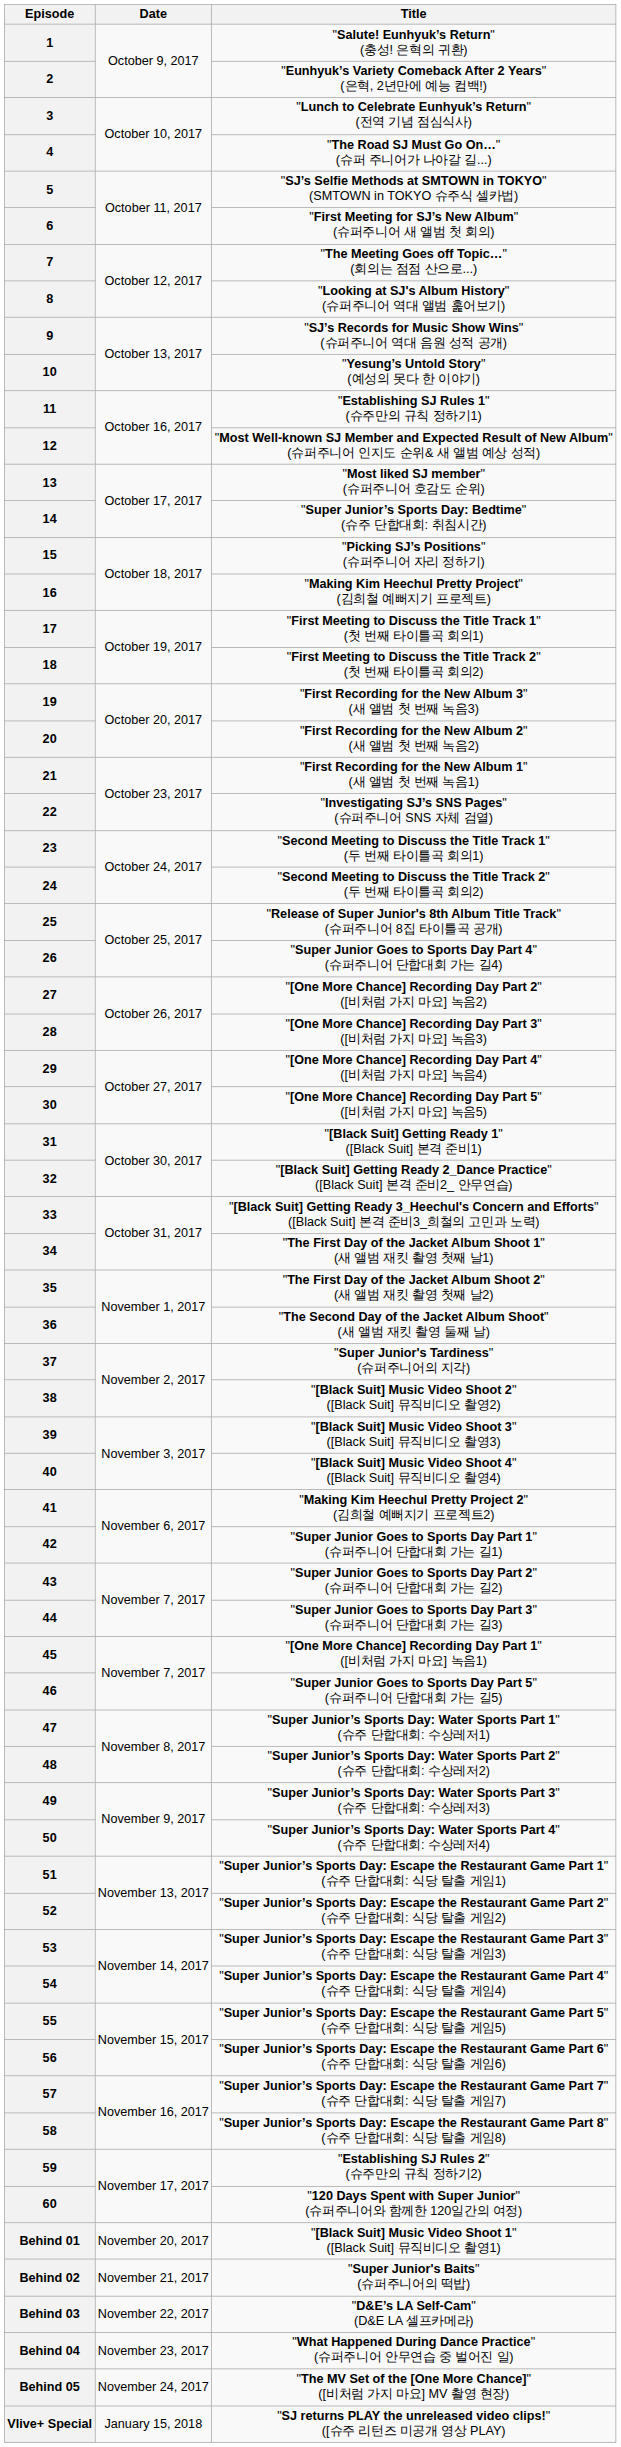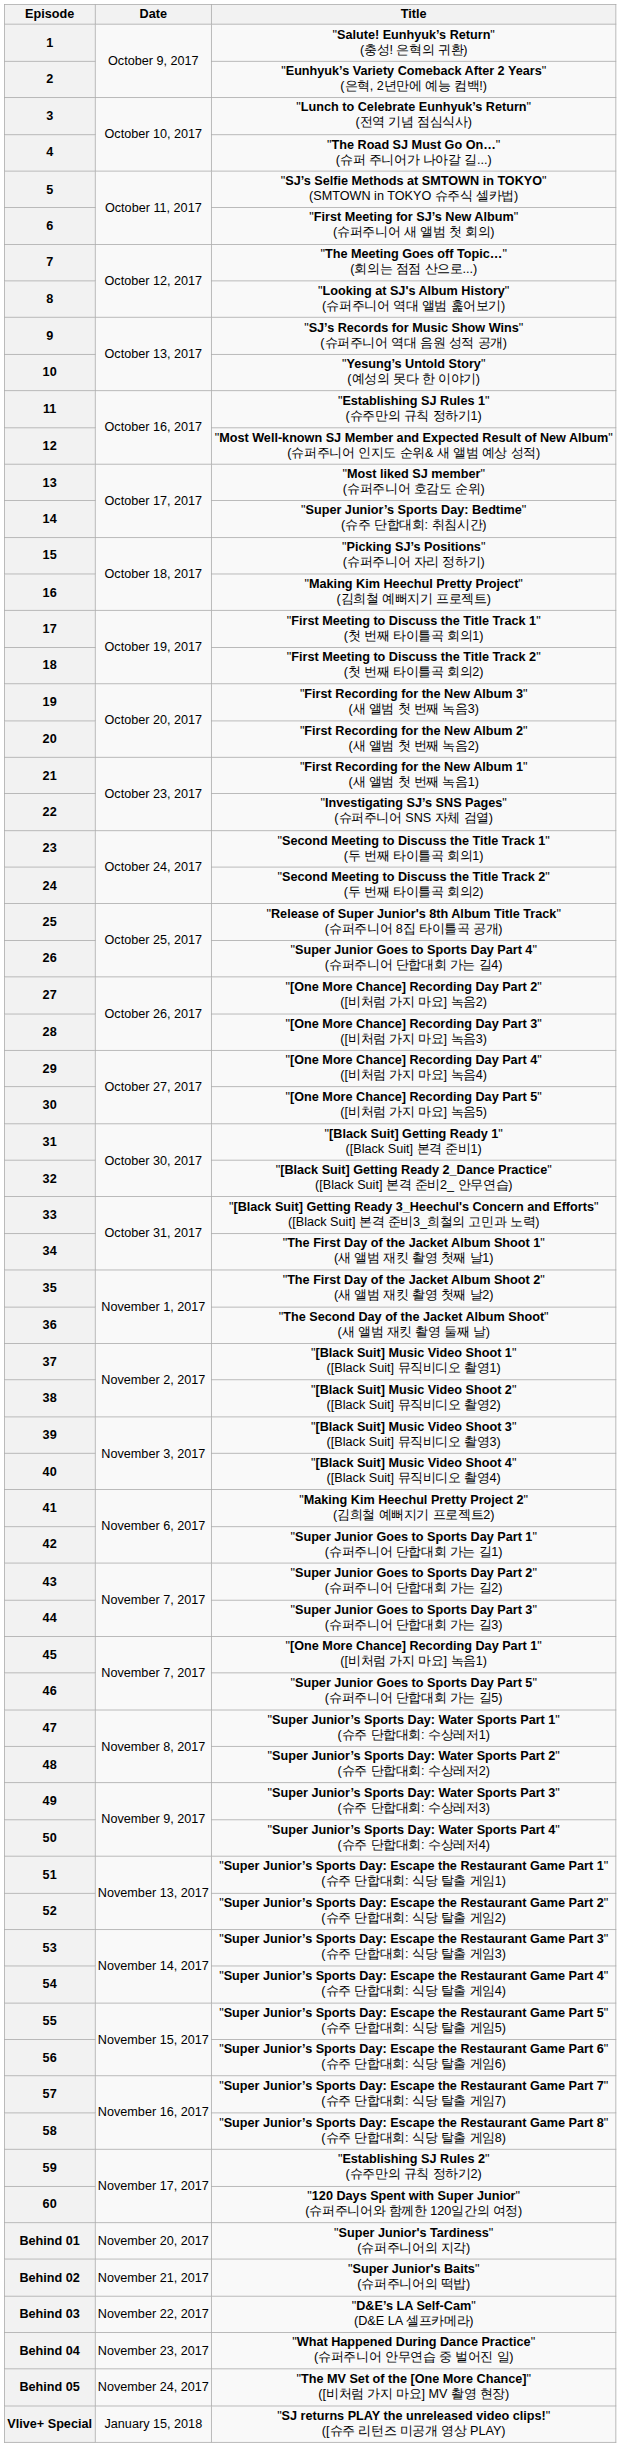37 | Title: "Super Junior's Tardiness" (슈퍼주니어의 지각) -> "[Black Suit] Music Video Shoot 1" ([Black Suit] 뮤직비디오 촬영1)
Behind 01 | Title: "[Black Suit] Music Video Shoot 1" ([Black Suit] 뮤직비디오 촬영1) -> "Super Junior's Tardiness" (슈퍼주니어의 지각)
